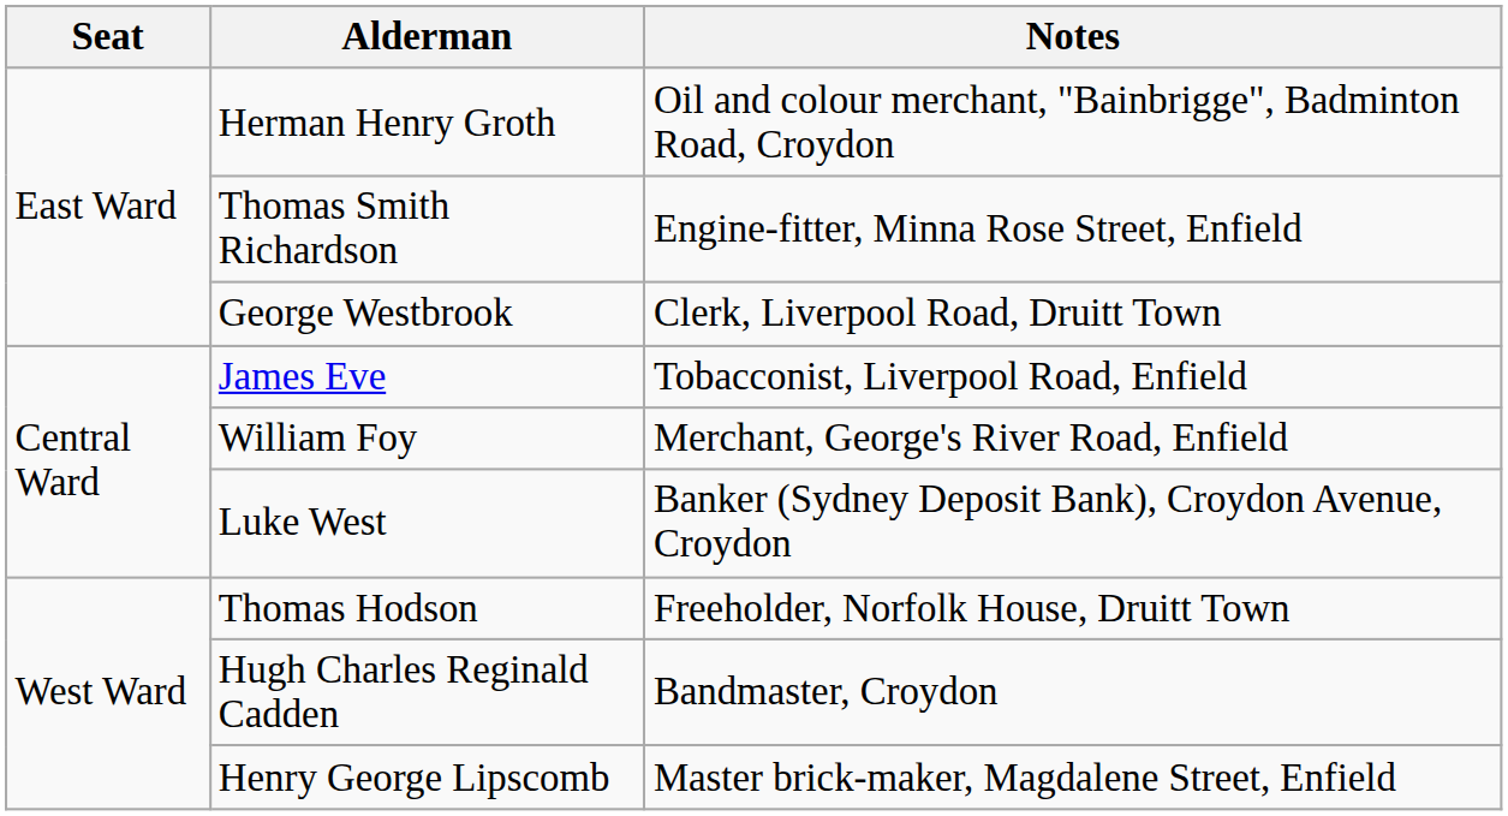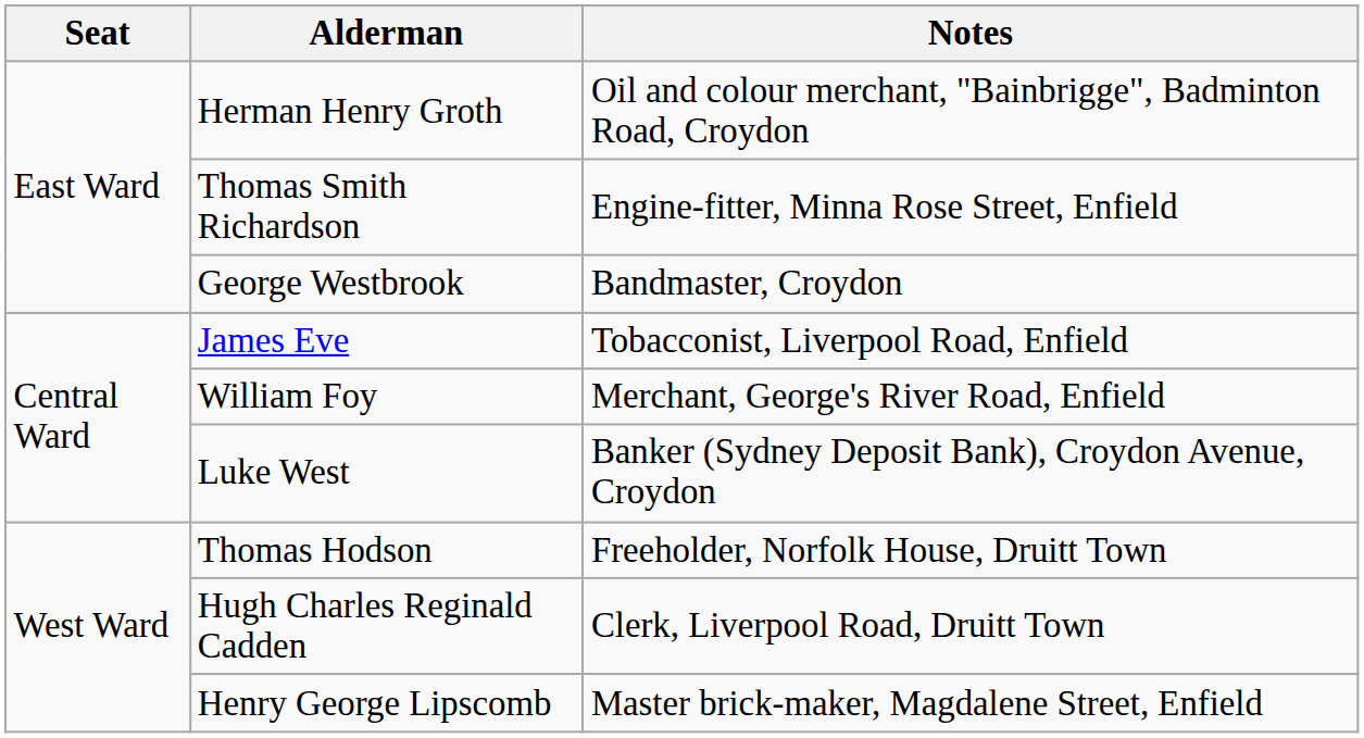George Westbrook | Notes: Clerk, Liverpool Road, Druitt Town -> Bandmaster, Croydon
Hugh Charles Reginald Cadden | Notes: Bandmaster, Croydon -> Clerk, Liverpool Road, Druitt Town
